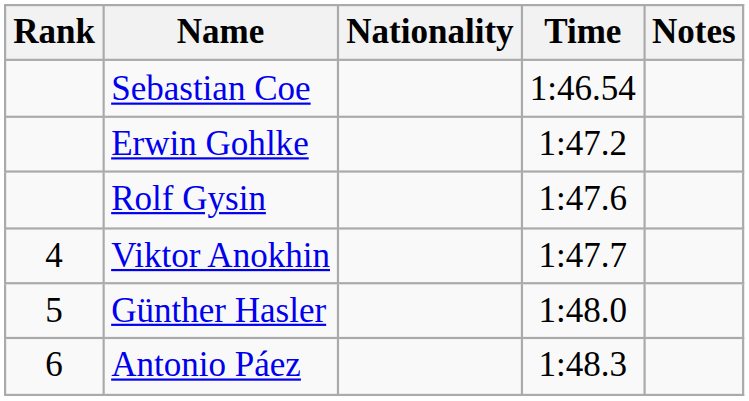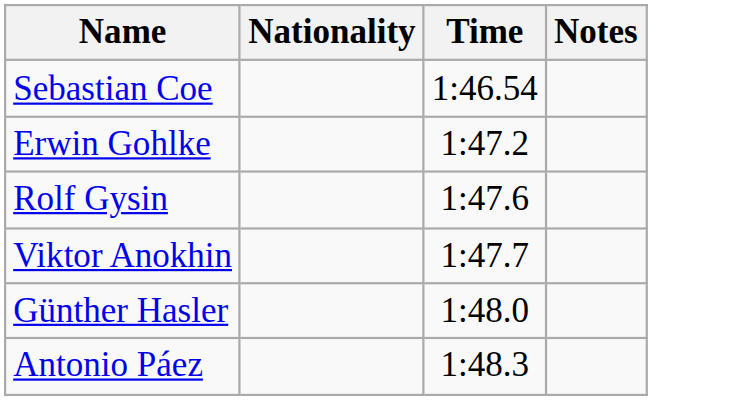- column: Rank | 4 | 5 | 6
